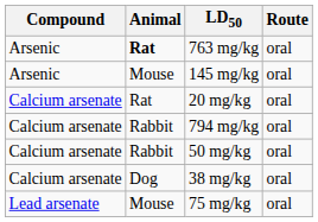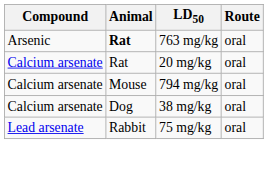- row: Arsenic | Mouse | 145 mg/kg | oral
794 mg/kg | Animal: Rabbit -> Mouse
- row: Calcium arsenate | Rabbit | 50 mg/kg | oral
75 mg/kg | Animal: Mouse -> Rabbit
